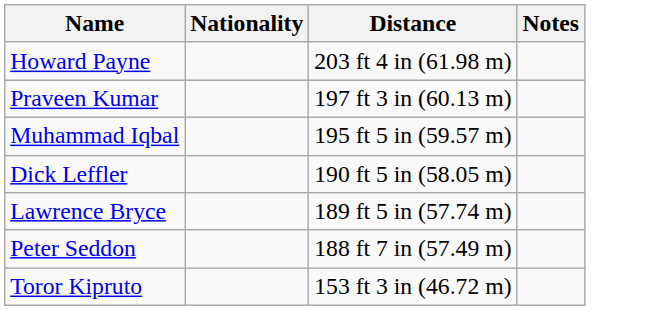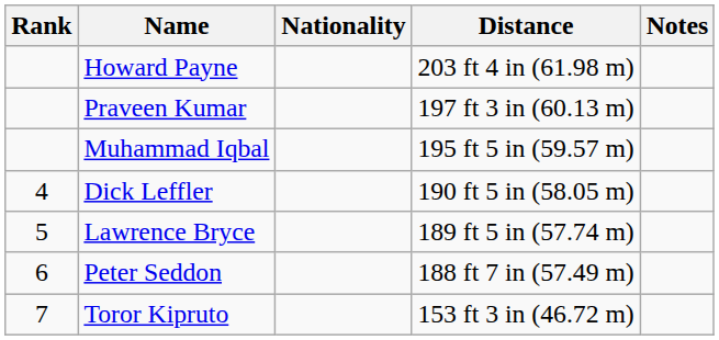+ column: Rank | 4 | 5 | 6 | 7
